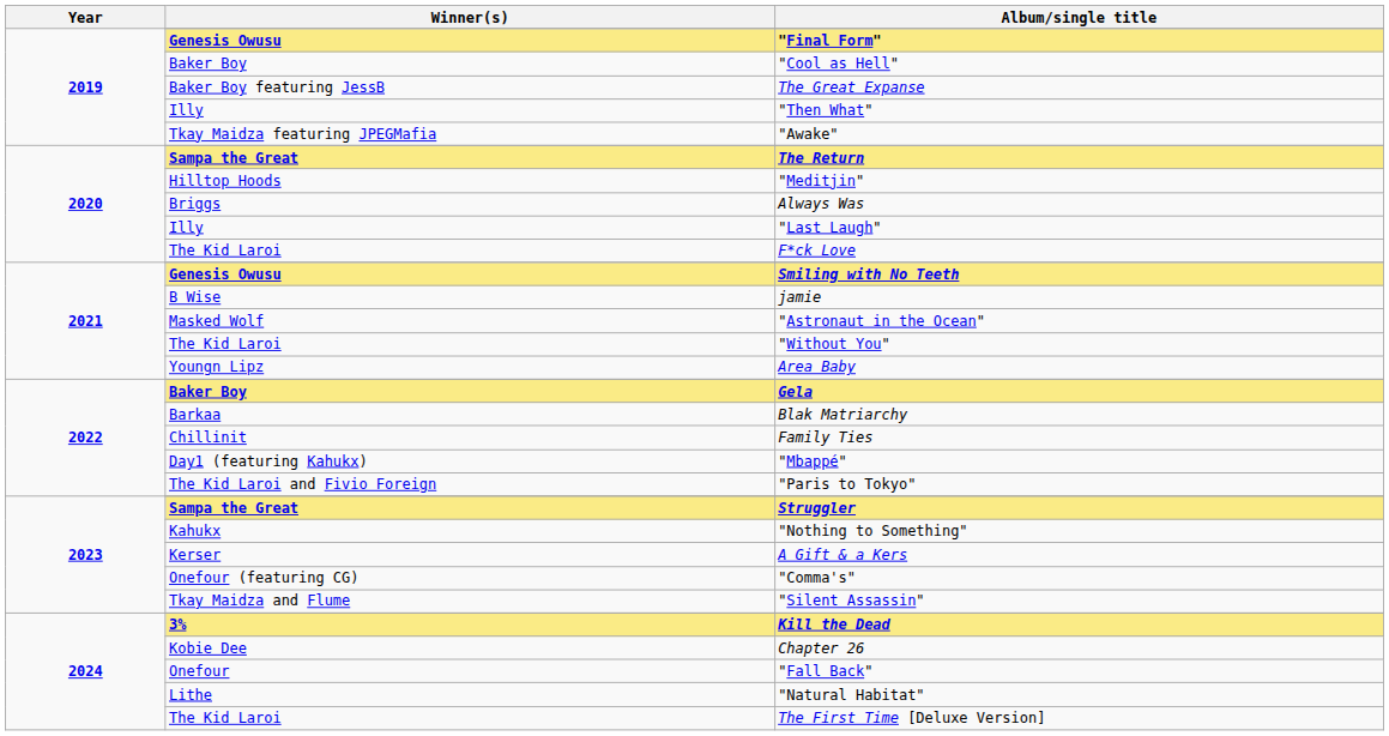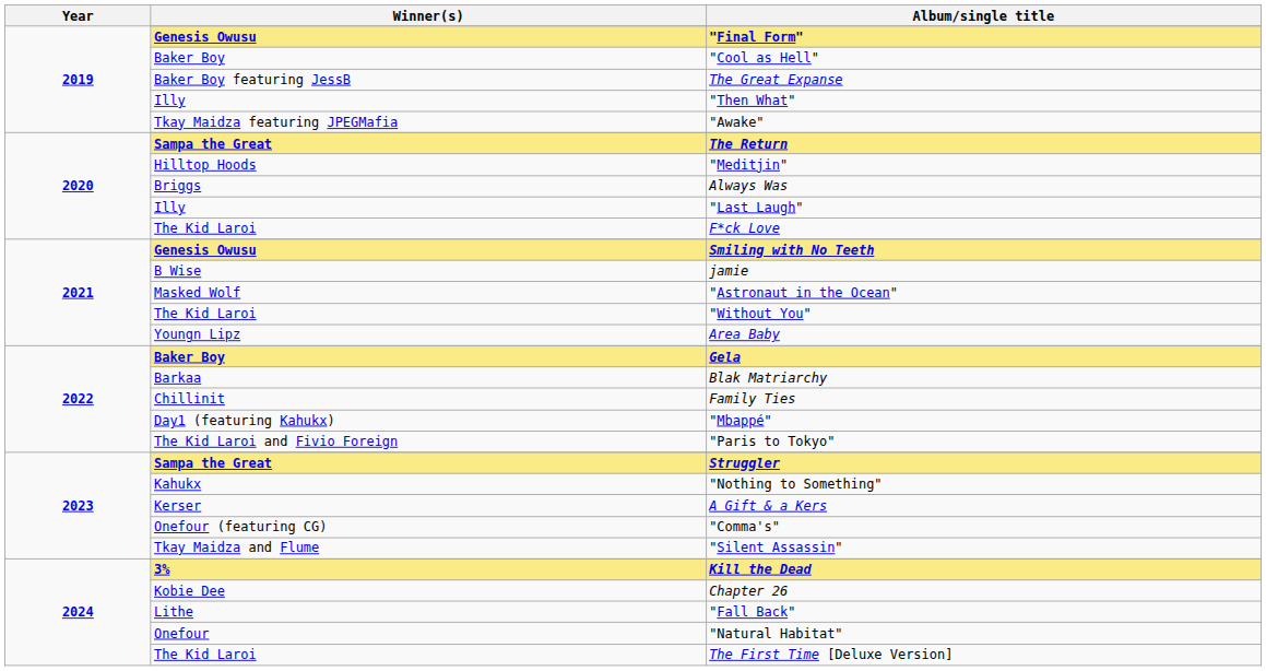"Fall Back" | Winner(s): Onefour -> Lithe
"Natural Habitat" | Winner(s): Lithe -> Onefour
